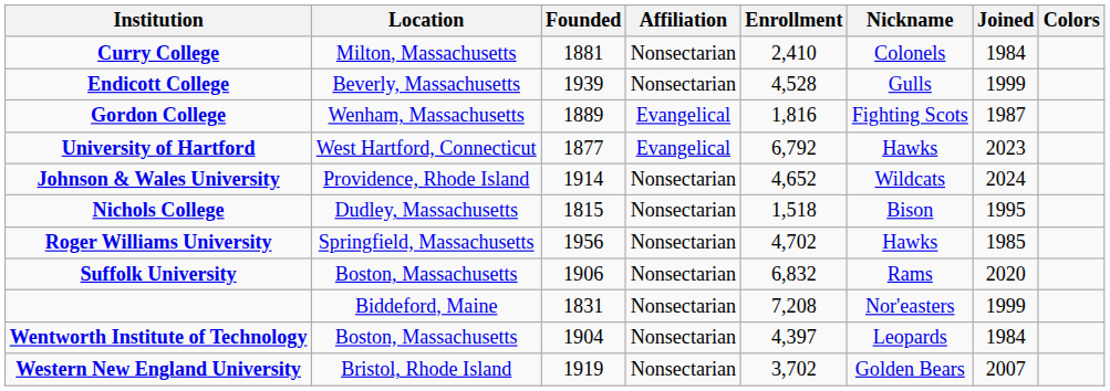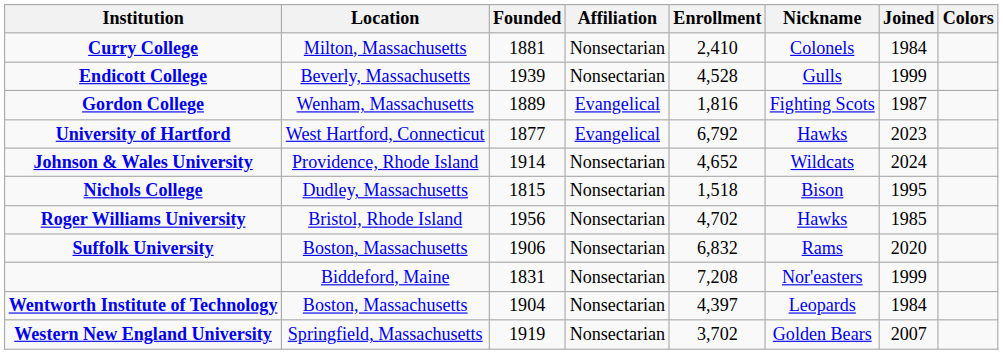Roger Williams University | Location: Springfield, Massachusetts -> Bristol, Rhode Island
Western New England University | Location: Bristol, Rhode Island -> Springfield, Massachusetts
